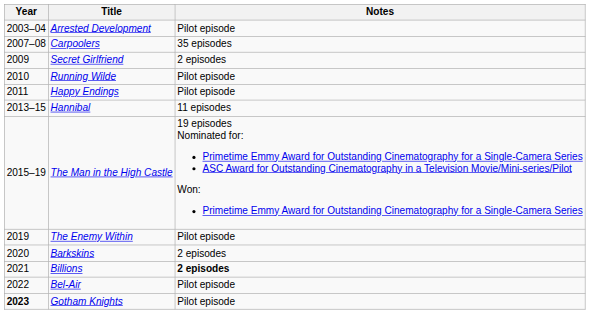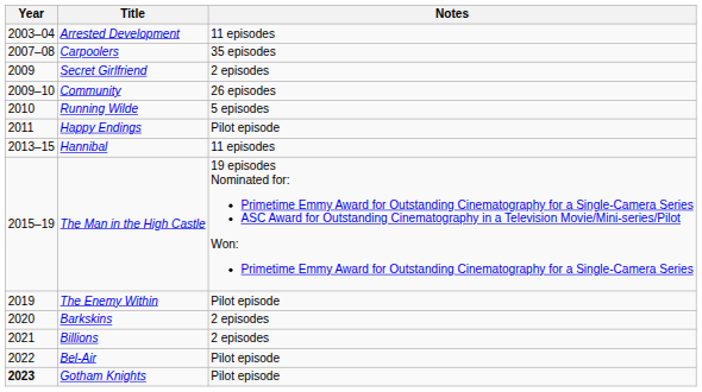Arrested Development | Notes: Pilot episode -> 11 episodes
+ row: 2009–10 | Community | 26 episodes
Running Wilde | Notes: Pilot episode -> 5 episodes
Billions | Notes: bold -> normal
